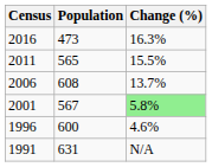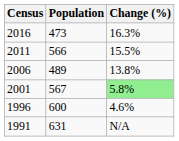2011 | Population: 565 -> 566
2006 | Population: 608 -> 489
2006 | Change (%): 13.7% -> 13.8%
